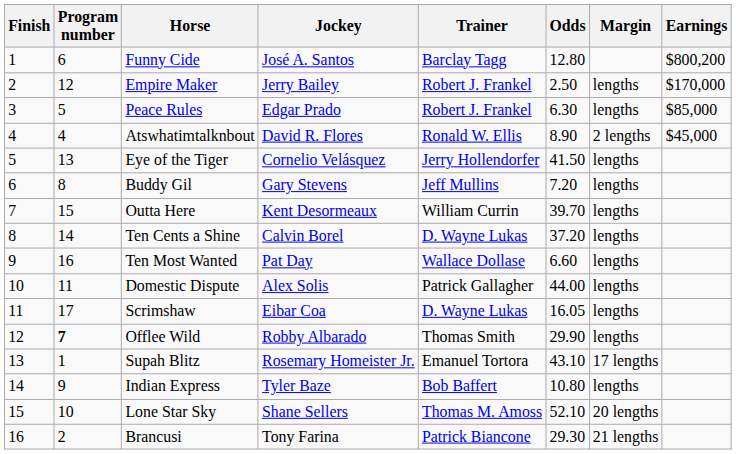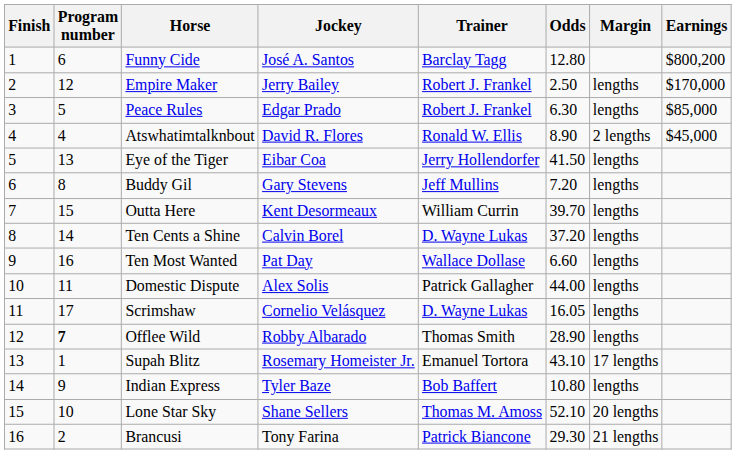Eye of the Tiger | Jockey: Cornelio Velásquez -> Eibar Coa
Scrimshaw | Jockey: Eibar Coa -> Cornelio Velásquez
Offlee Wild | Odds: 29.90 -> 28.90
